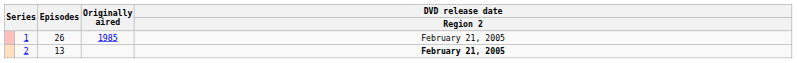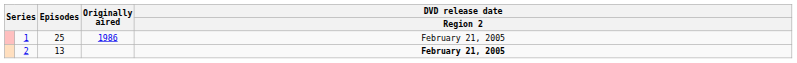1 | Episodes: 26 -> 25
1 | Originally aired: 1985 -> 1986
